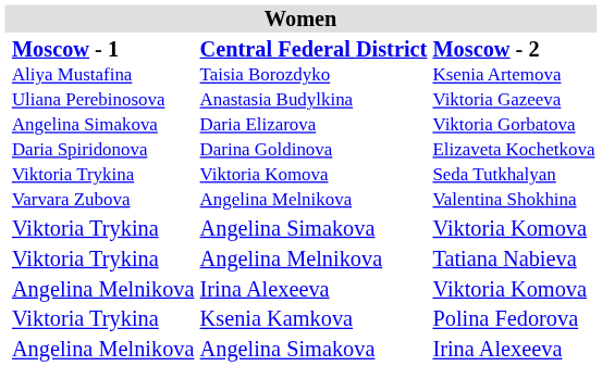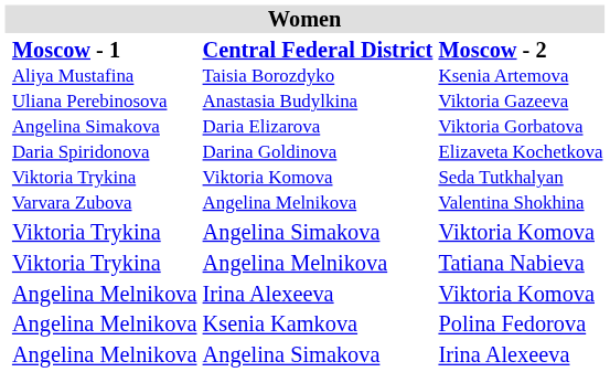Ksenia Kamkova | column 2: Viktoria Trykina -> Angelina Melnikova
